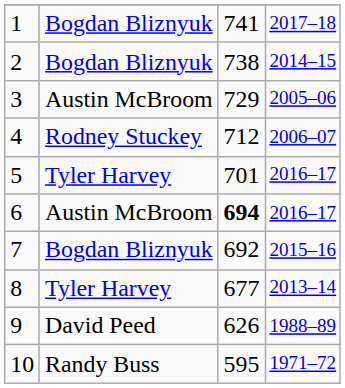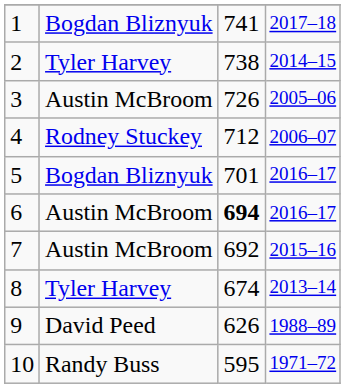2 | column 2: Bogdan Bliznyuk -> Tyler Harvey
3 | column 3: 729 -> 726
5 | column 2: Tyler Harvey -> Bogdan Bliznyuk
7 | column 2: Bogdan Bliznyuk -> Austin McBroom
8 | column 3: 677 -> 674
